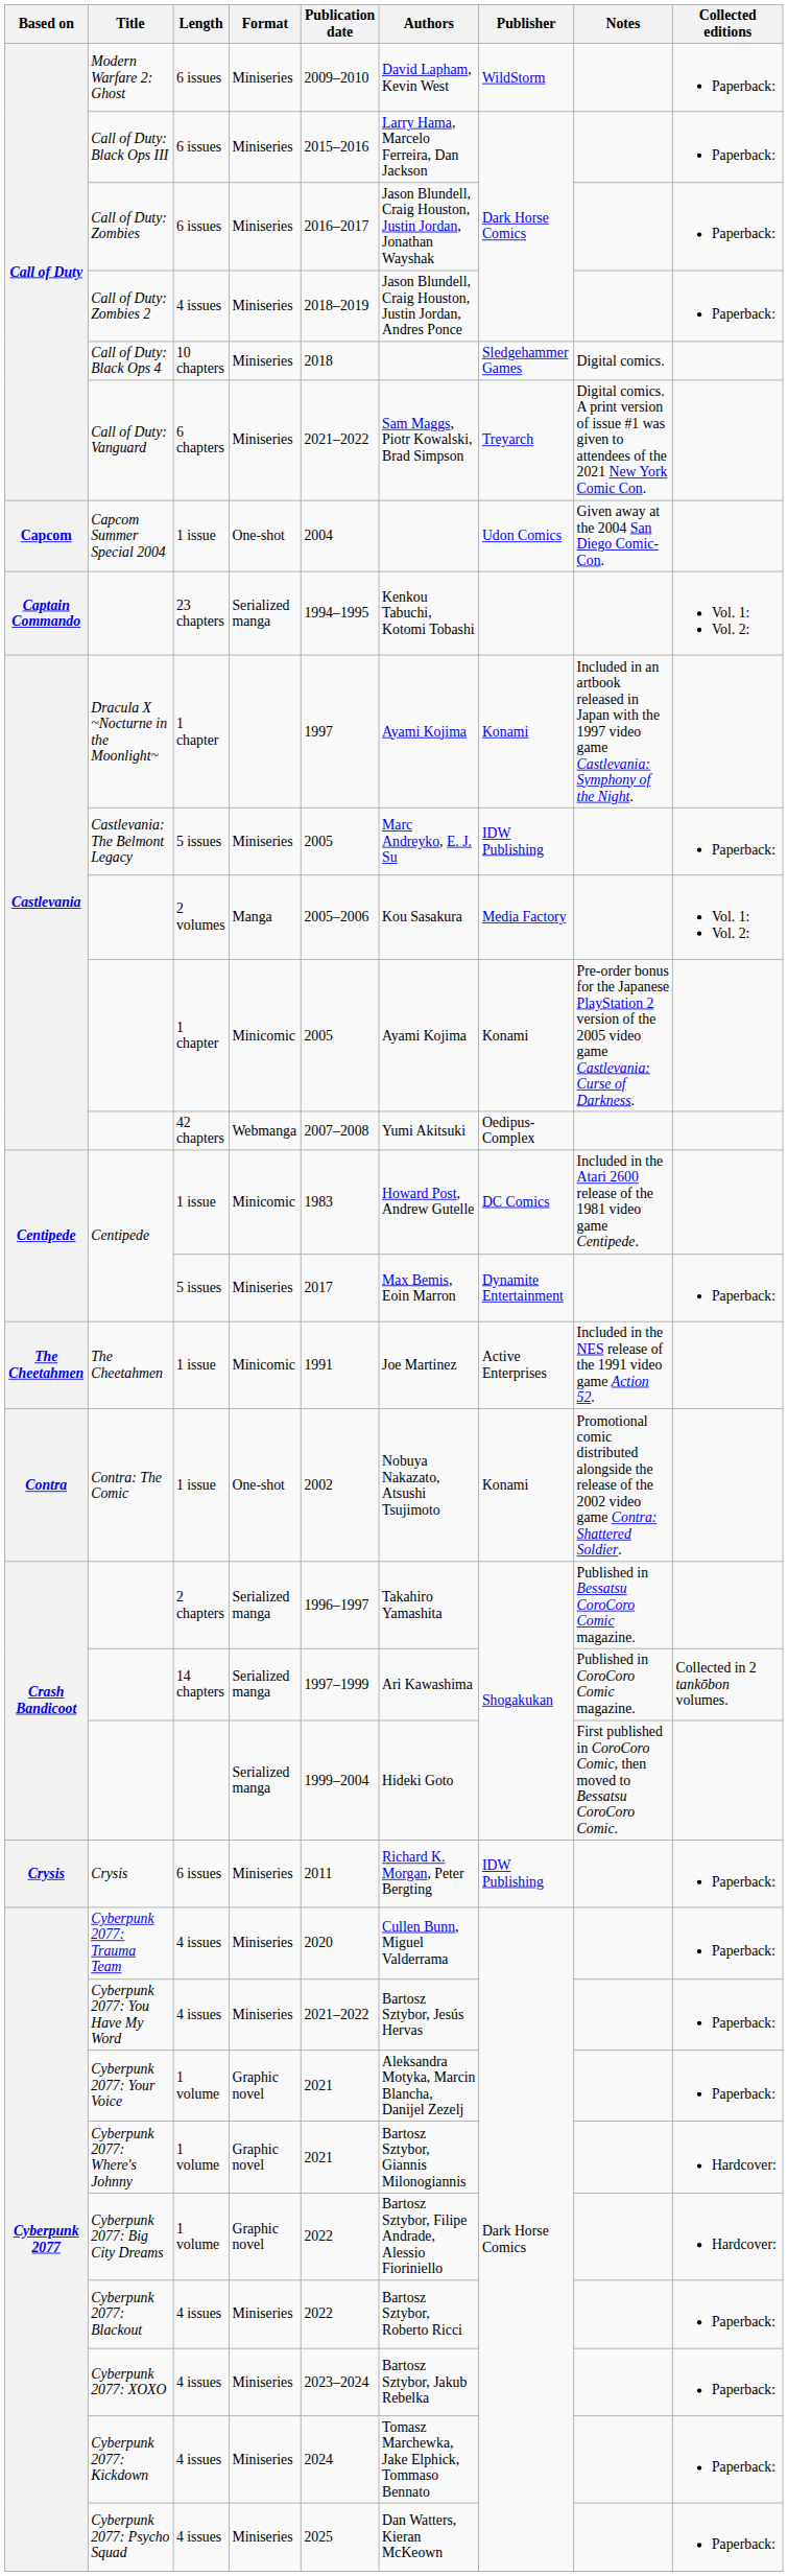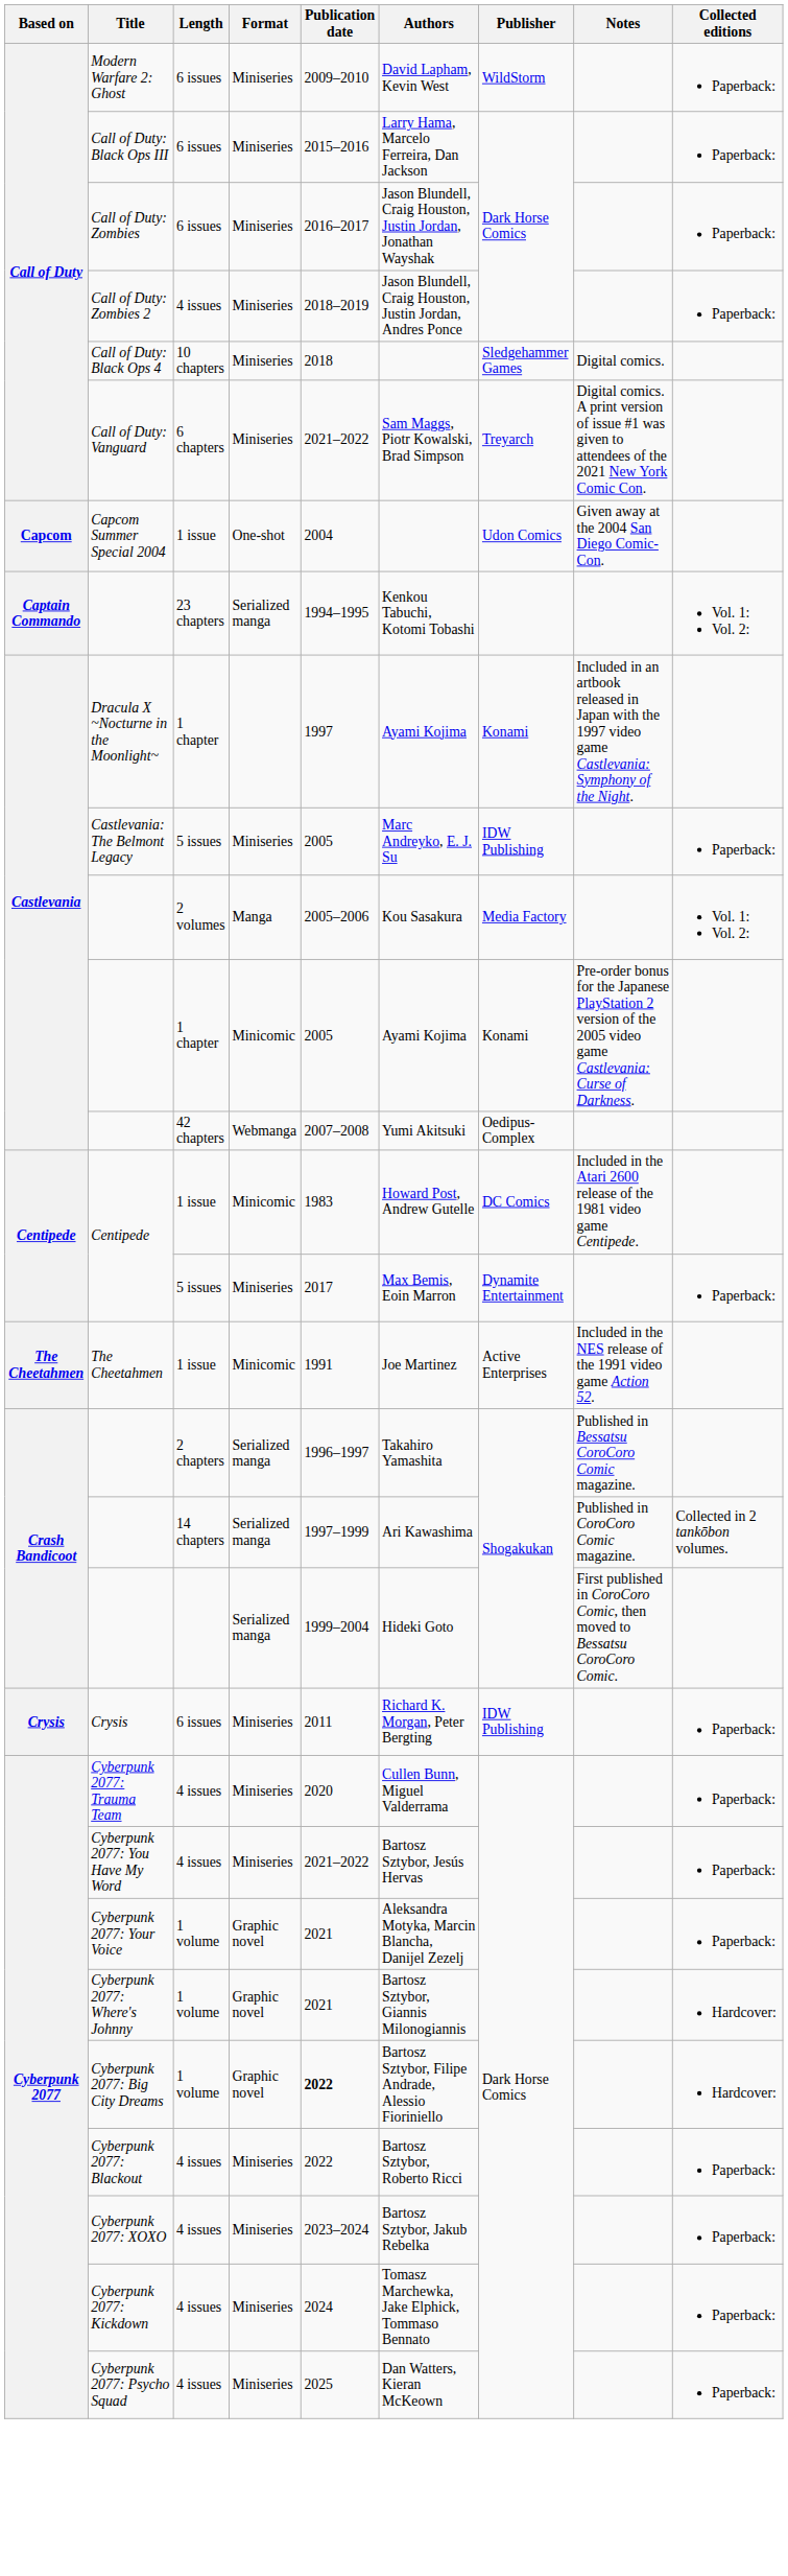- row: Contra | Contra: The Comic | 1 issue | One-shot | 2002 | Nobuya Nakazato, Atsushi Tsujimoto | Konami | Promotional comic distributed alongside the release of the 2002 video game Contra: Shattered Soldier.
Cyberpunk 2077: Big City Dreams | Publication date: normal -> bold
